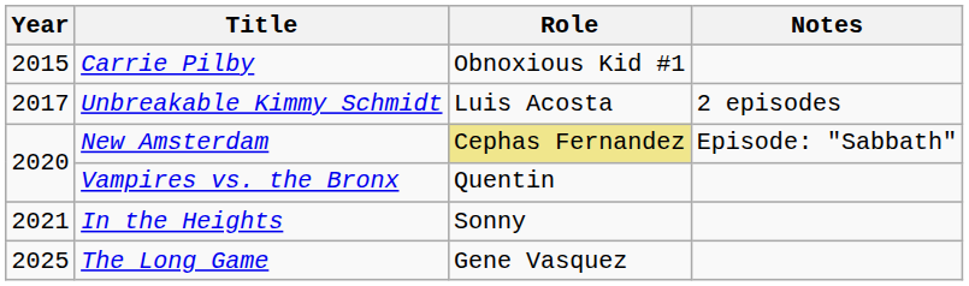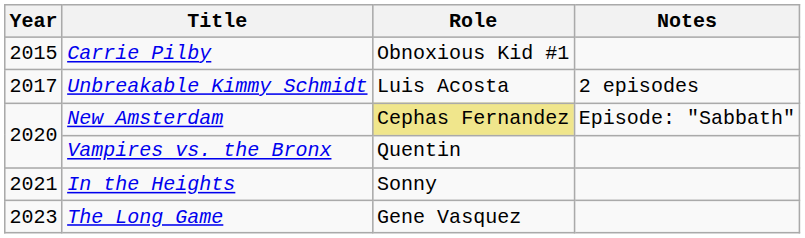The Long Game | Year: 2025 -> 2023
